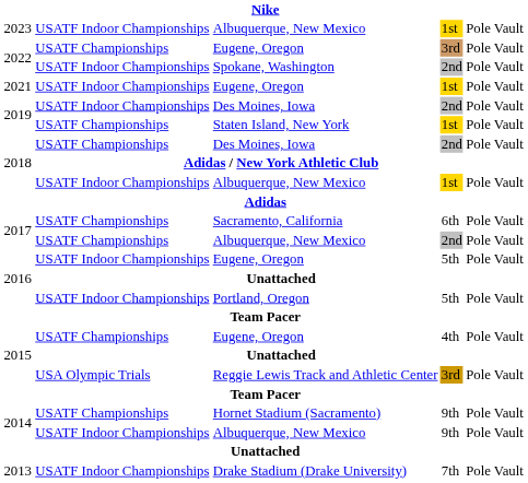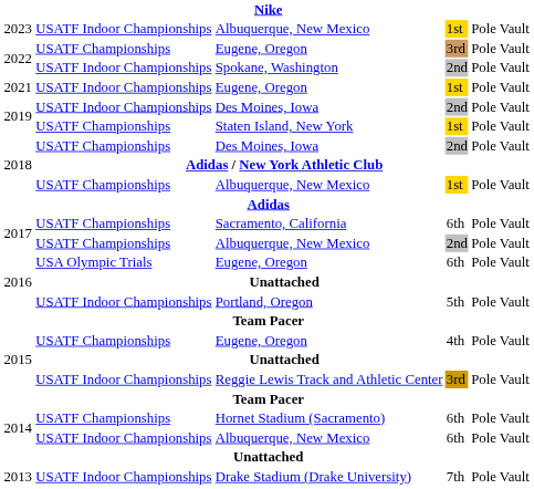2018 / Albuquerque, New Mexico | column 2: USATF Indoor Championships -> USATF Championships
2016 / Eugene, Oregon | column 2: USATF Indoor Championships -> USA Olympic Trials
2016 / Eugene, Oregon | column 4: 5th -> 6th
2015 / Reggie Lewis Track and Athletic Center | column 2: USA Olympic Trials -> USATF Indoor Championships
2014 / Hornet Stadium (Sacramento) | column 4: 9th -> 6th
2014 / Albuquerque, New Mexico | column 4: 9th -> 6th
